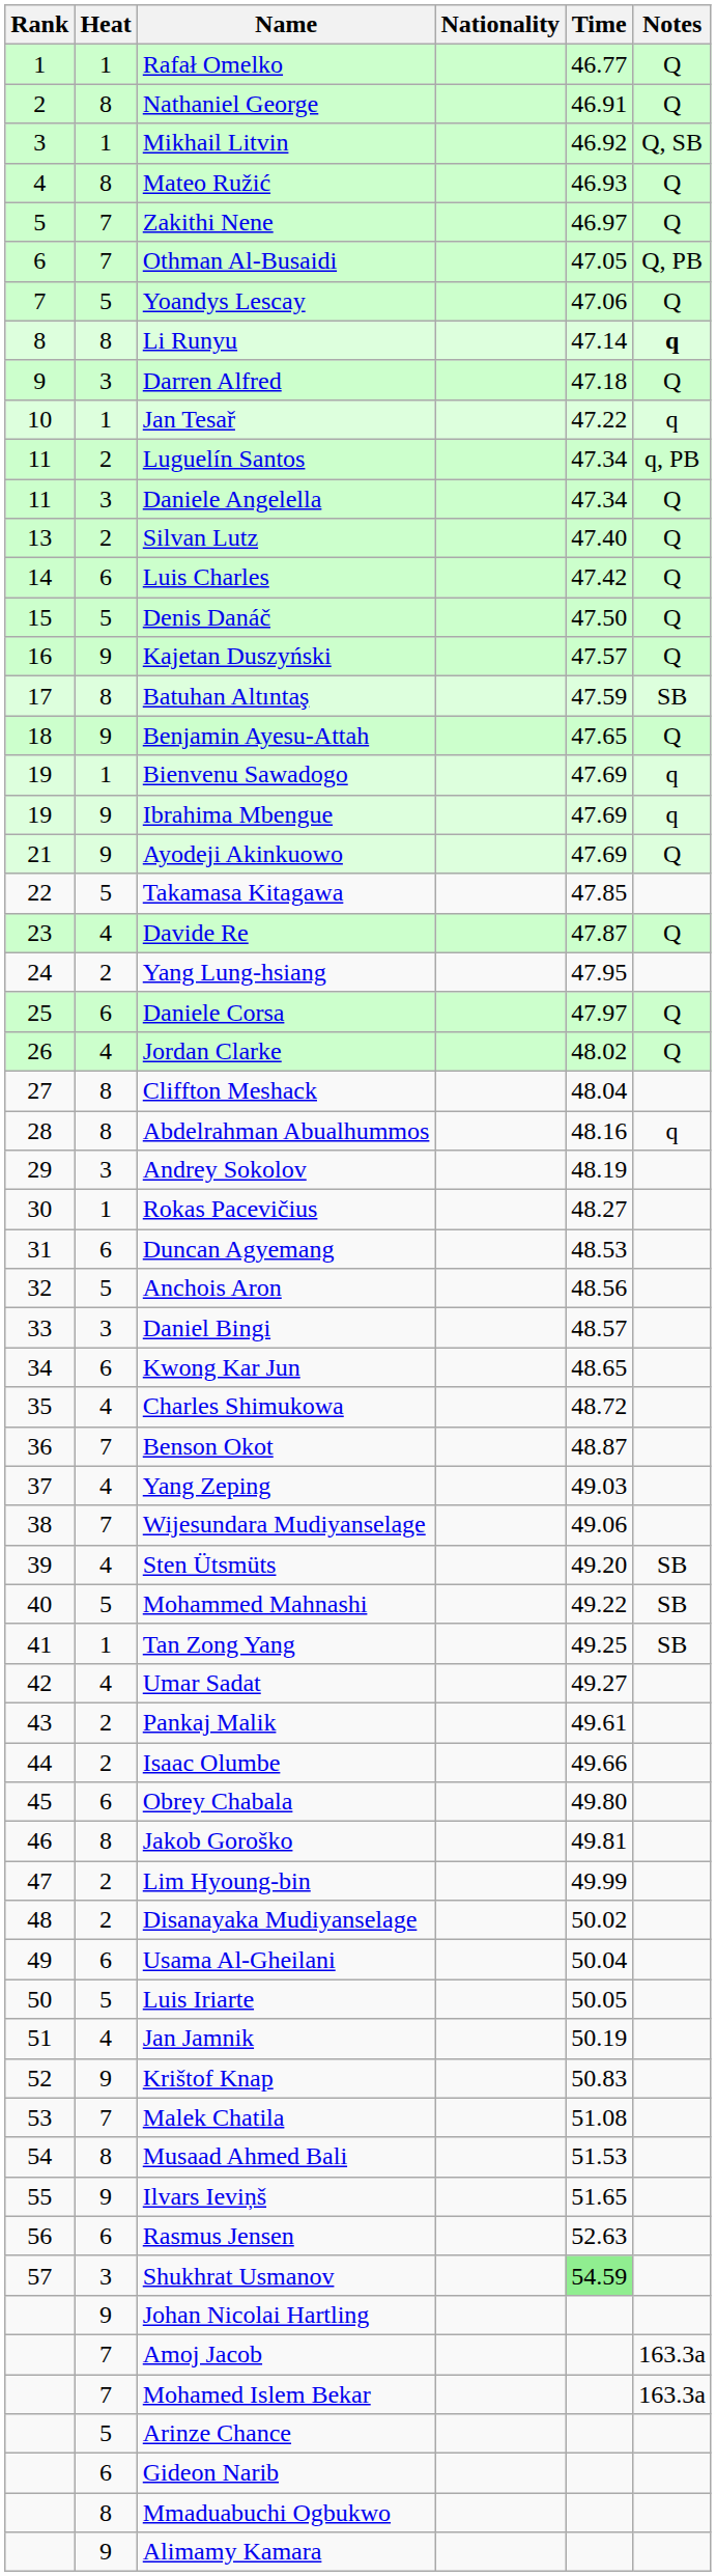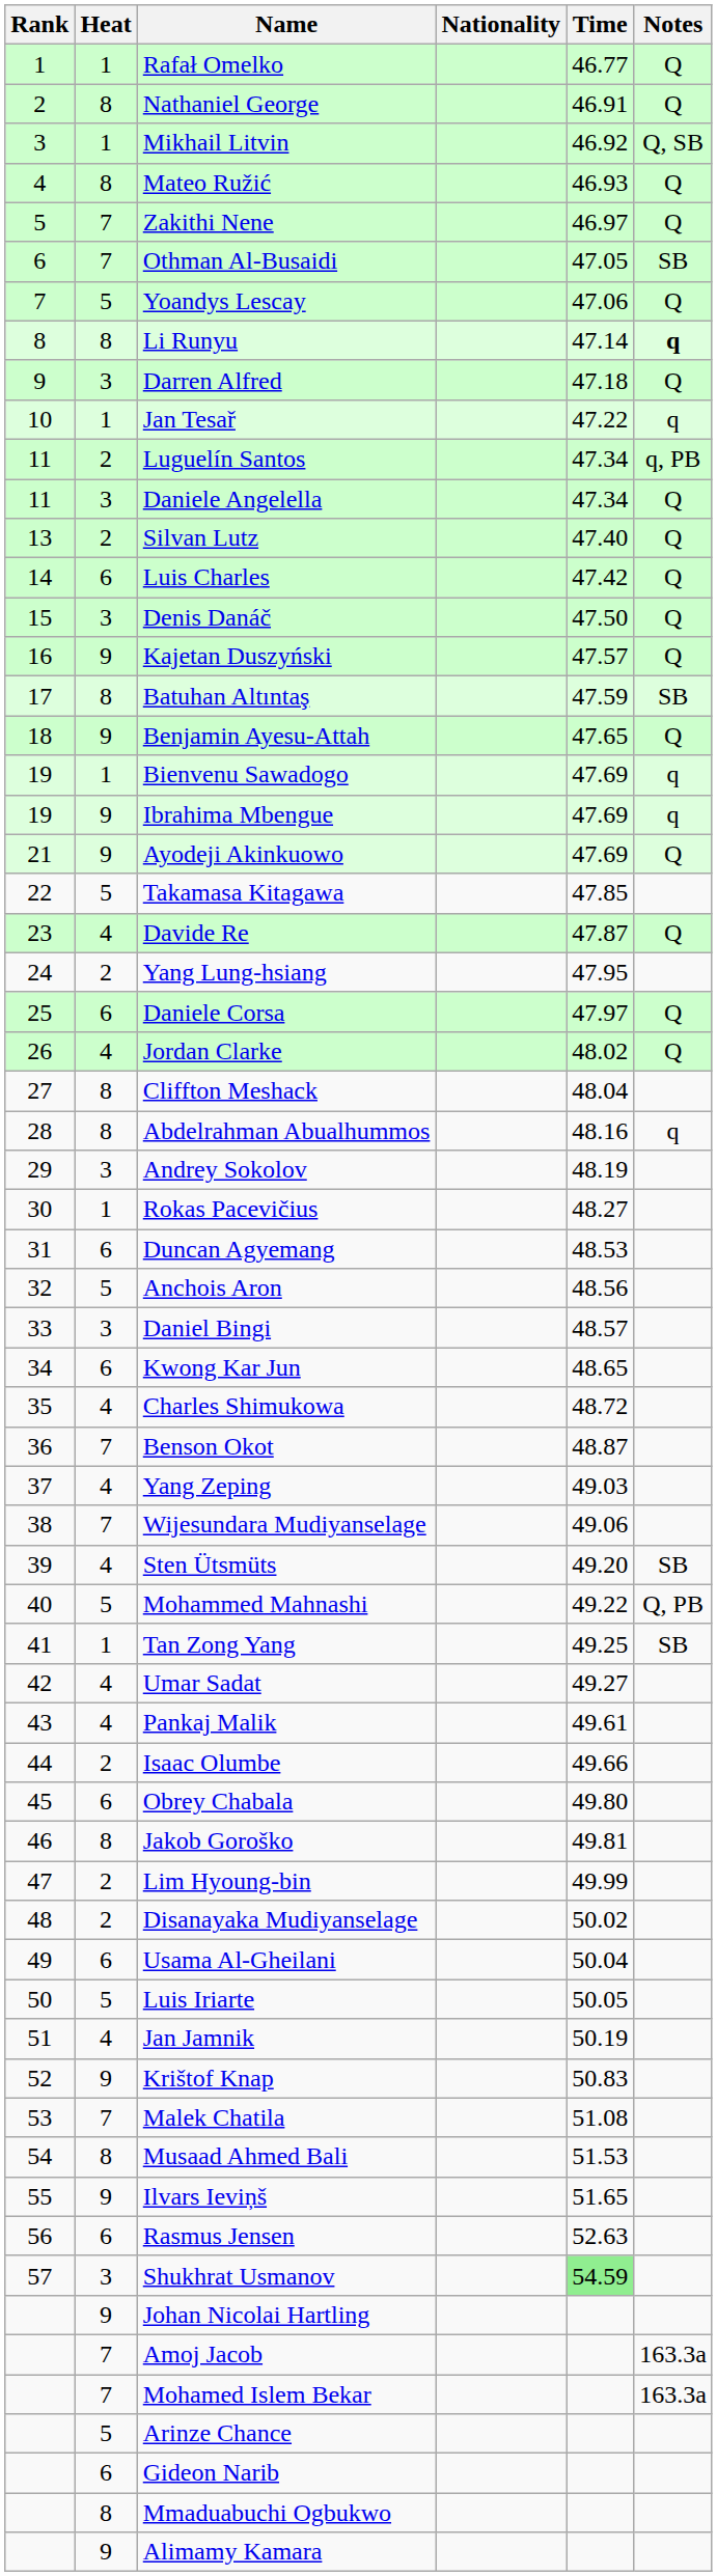Othman Al-Busaidi | Notes: Q, PB -> SB
Denis Danáč | Heat: 5 -> 3
Mohammed Mahnashi | Notes: SB -> Q, PB
Pankaj Malik | Heat: 2 -> 4
